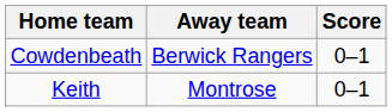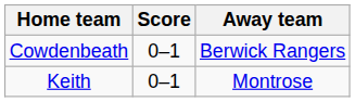columns swapped: Score <-> Away team
